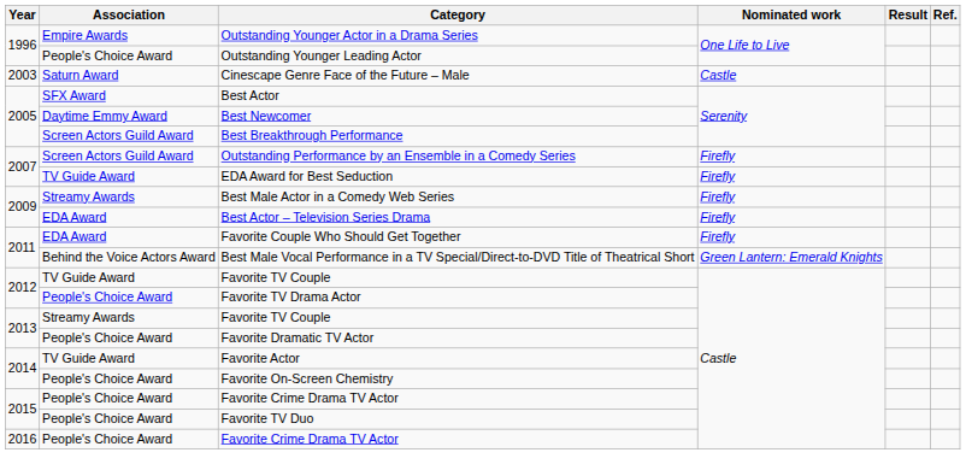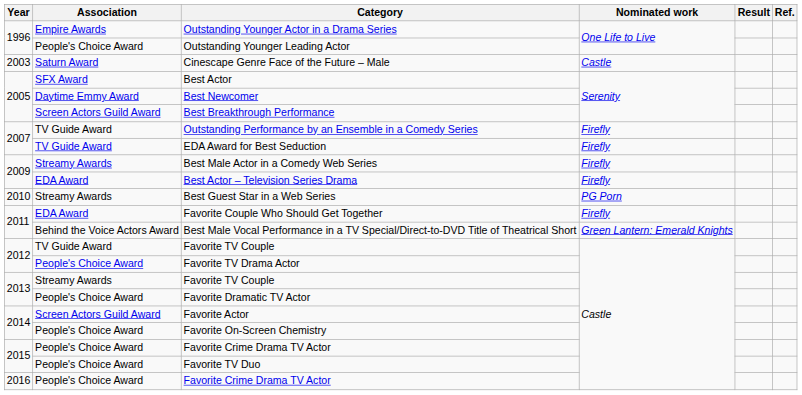Outstanding Performance by an Ensemble in a Comedy Series | Association: Screen Actors Guild Award -> TV Guide Award
+ row: 2010 | Streamy Awards | Best Guest Star in a Web Series | PG Porn
Favorite Actor | Association: TV Guide Award -> Screen Actors Guild Award
